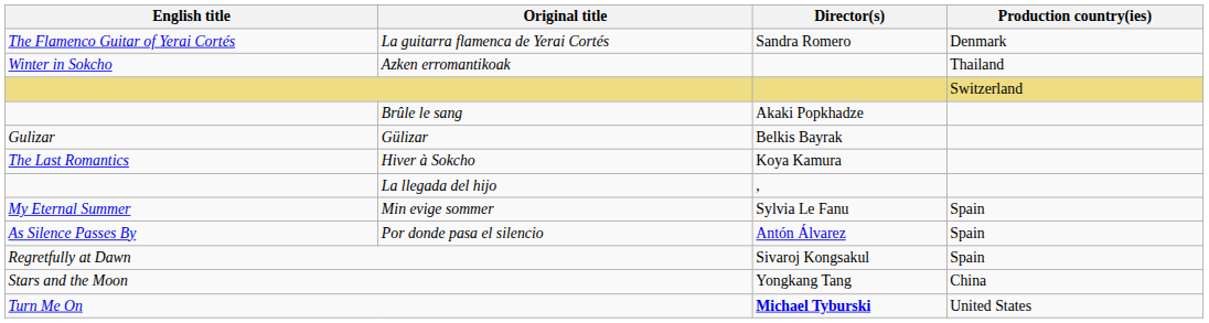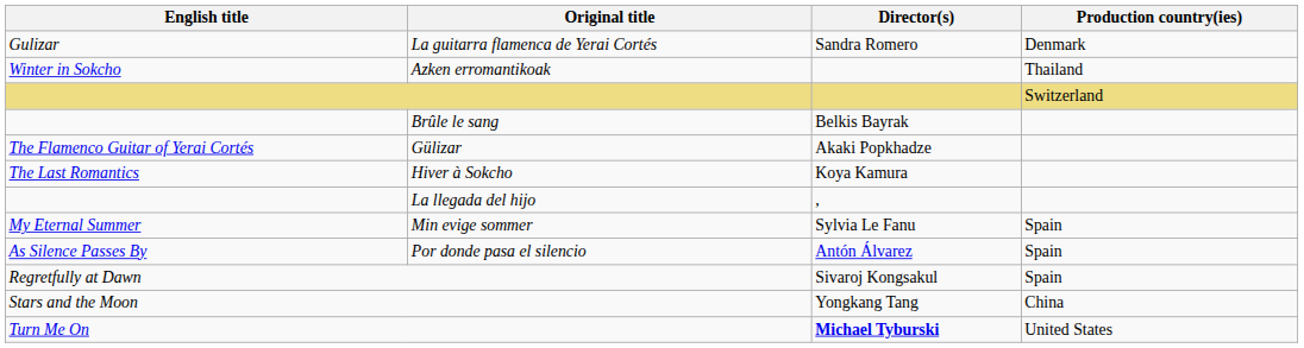La guitarra flamenca de Yerai Cortés | English title: The Flamenco Guitar of Yerai Cortés -> Gulizar
Brûle le sang | Director(s): Akaki Popkhadze -> Belkis Bayrak
Gülizar | English title: Gulizar -> The Flamenco Guitar of Yerai Cortés
Gülizar | Director(s): Belkis Bayrak -> Akaki Popkhadze
